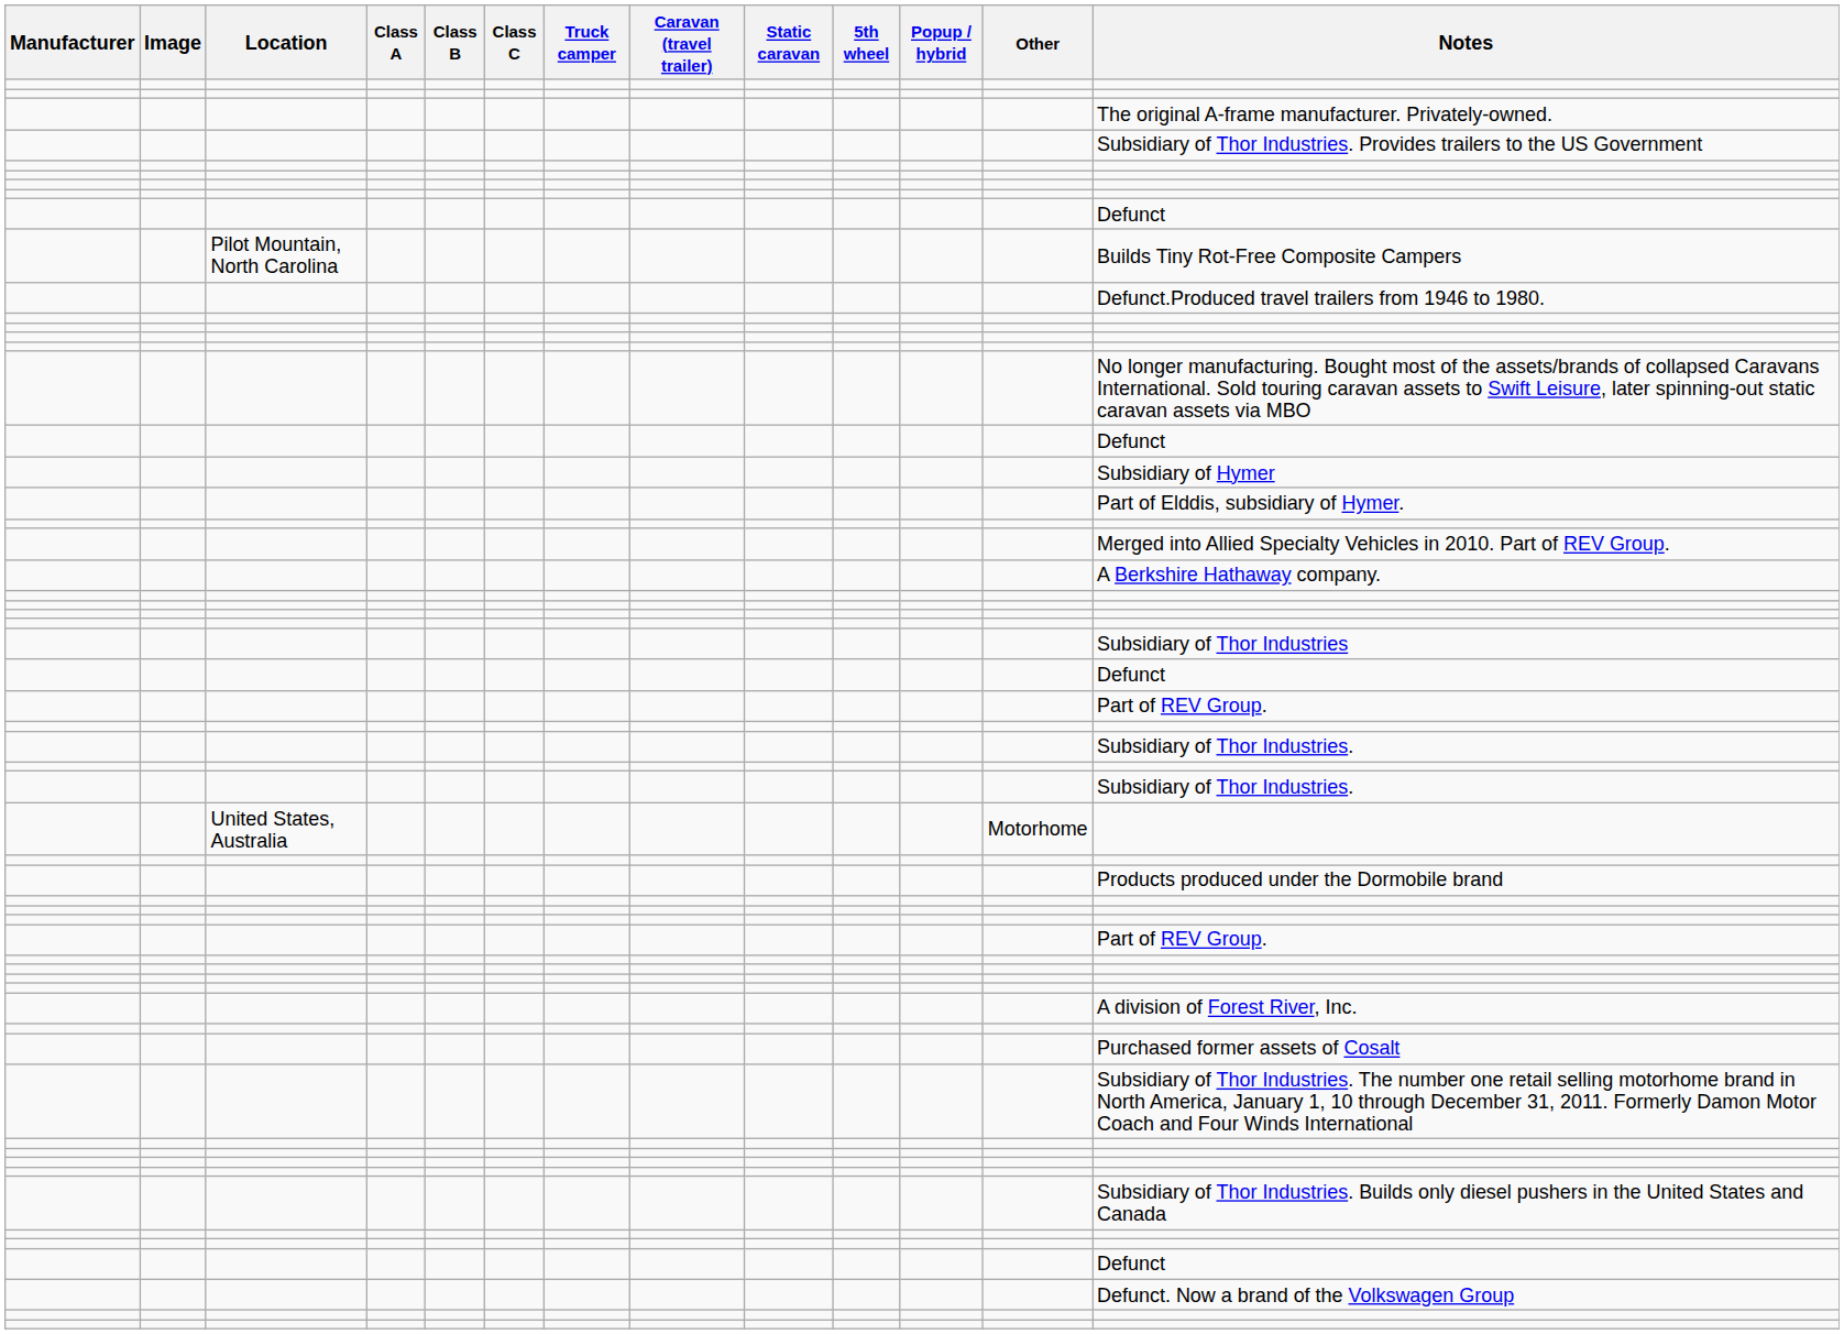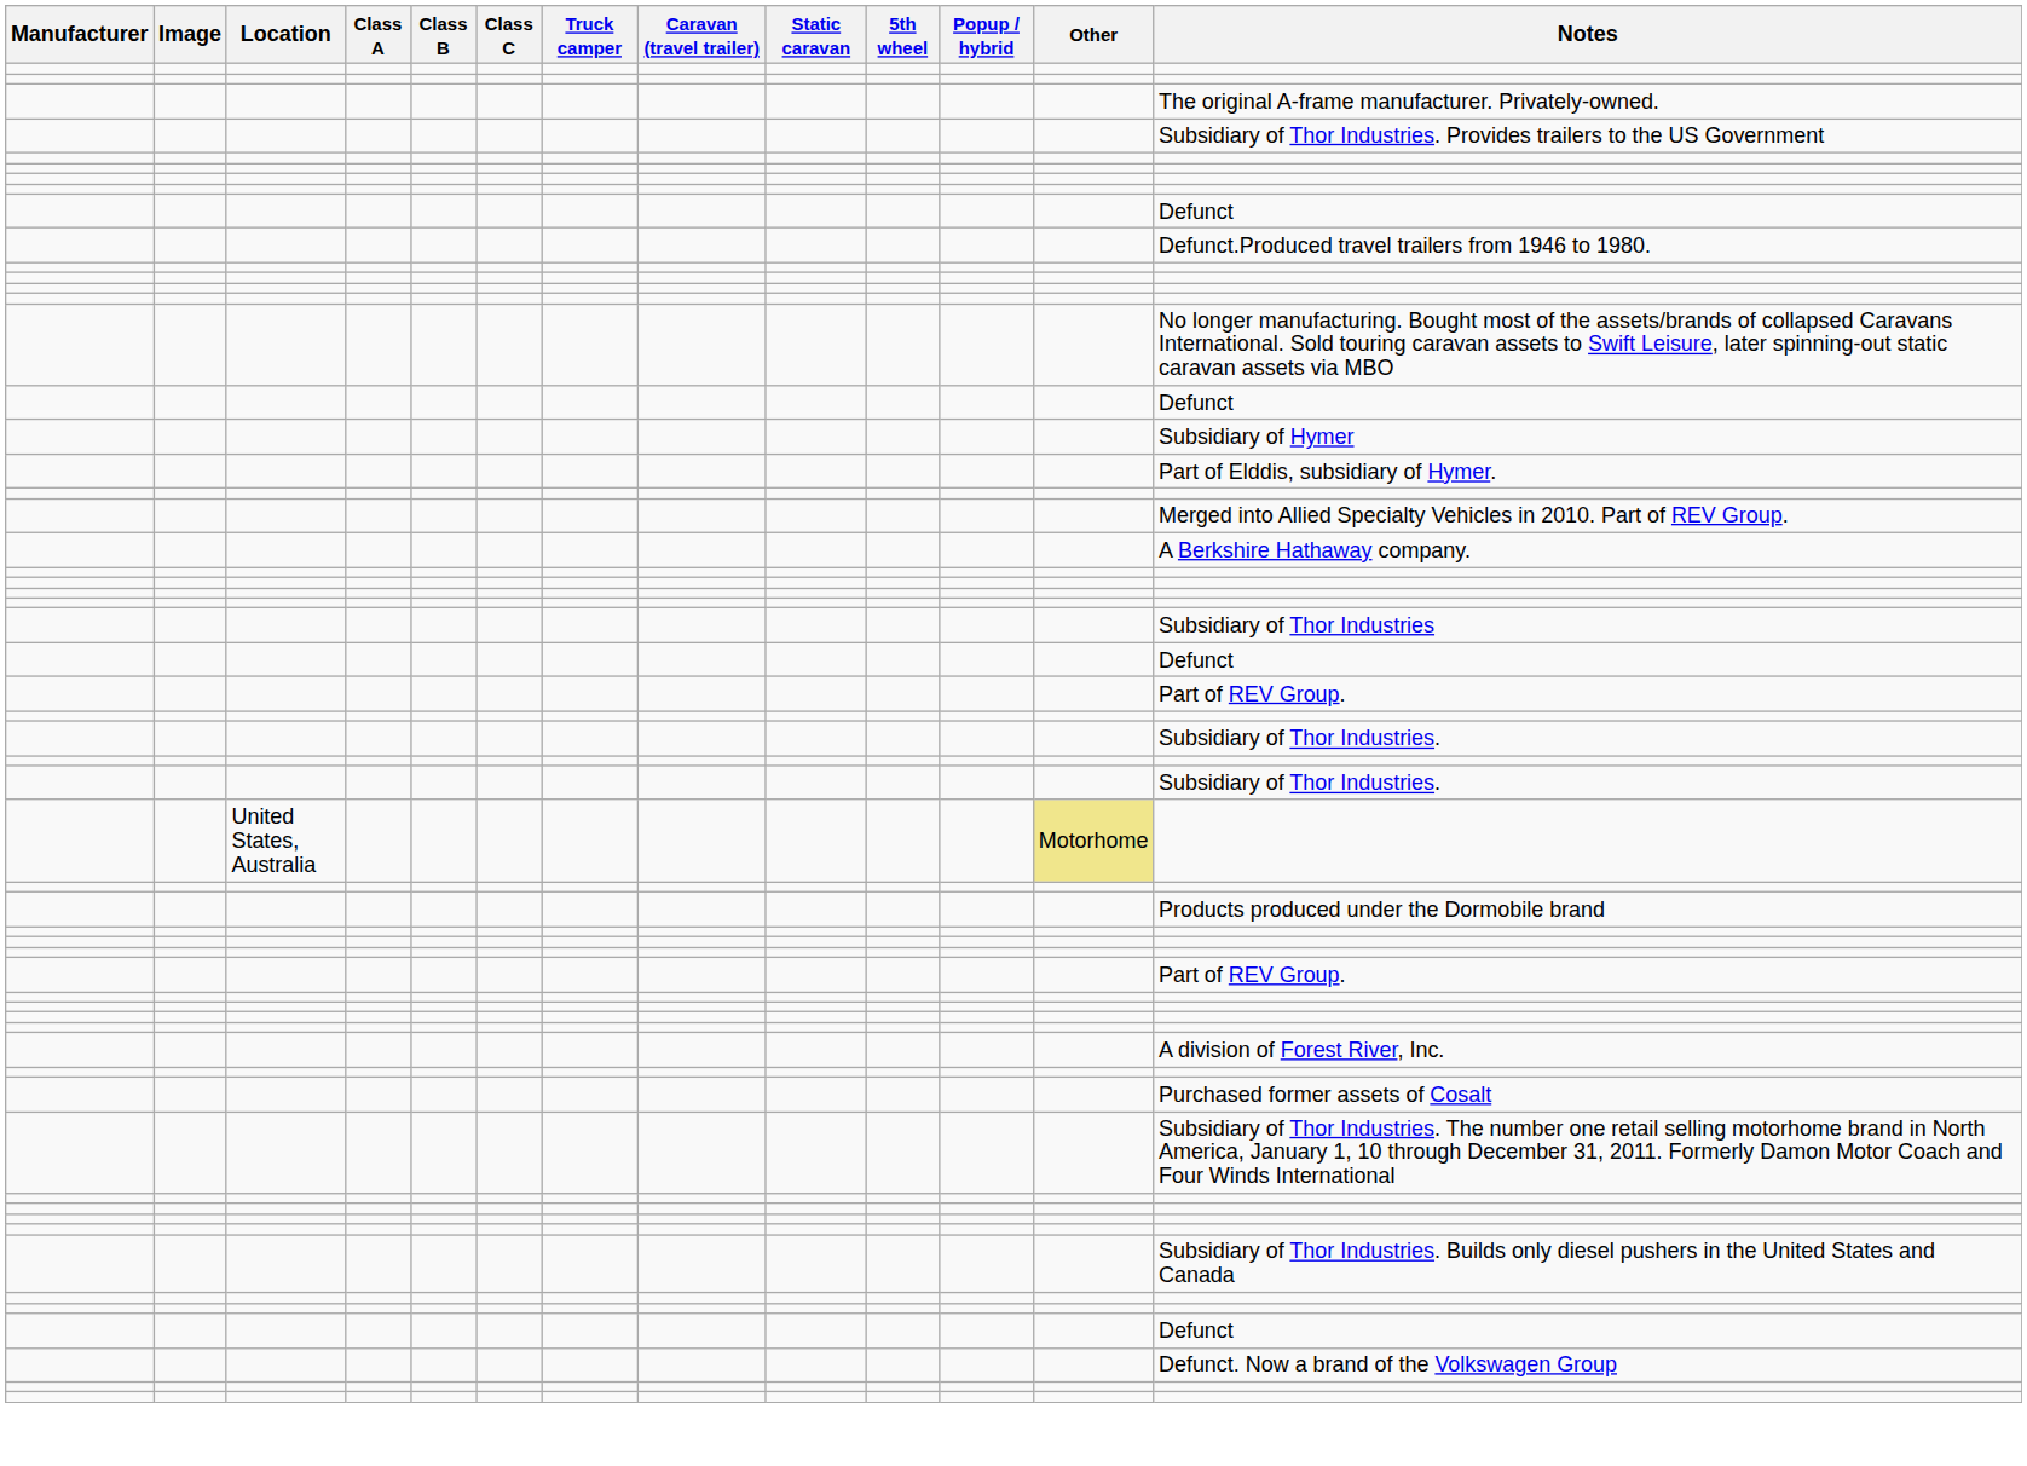- row: Pilot Mountain, North Carolina | Builds Tiny Rot-Free Composite Campers
United States, Australia | Other: no background -> khaki background
